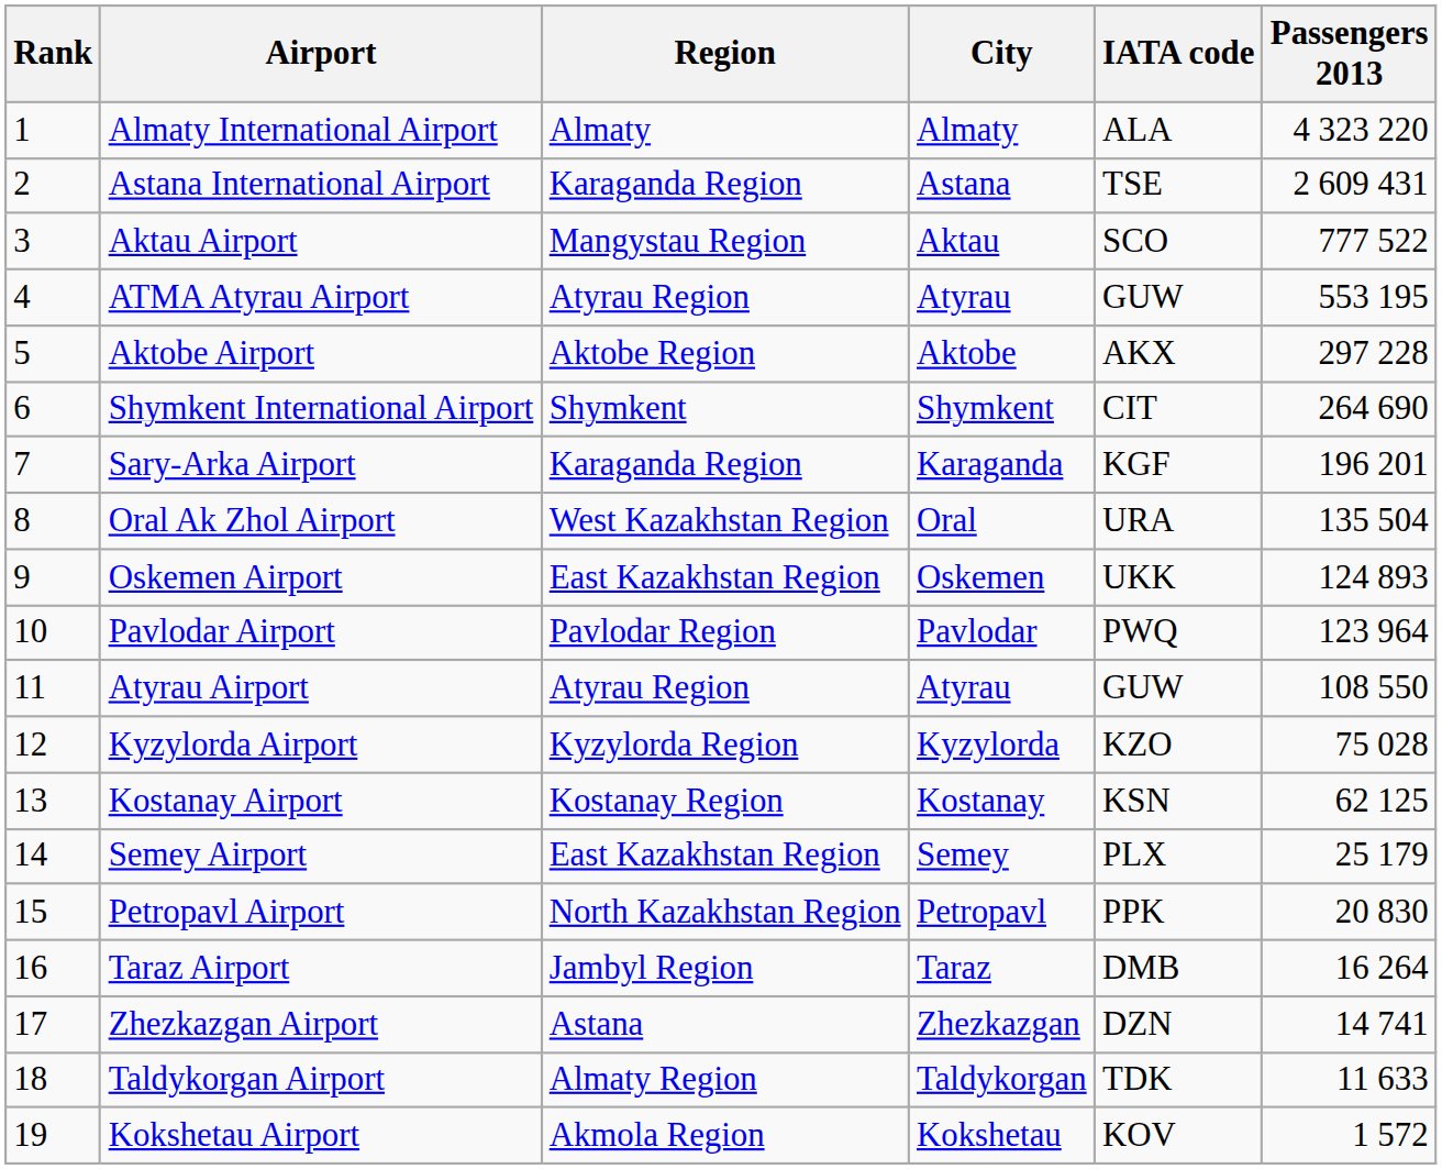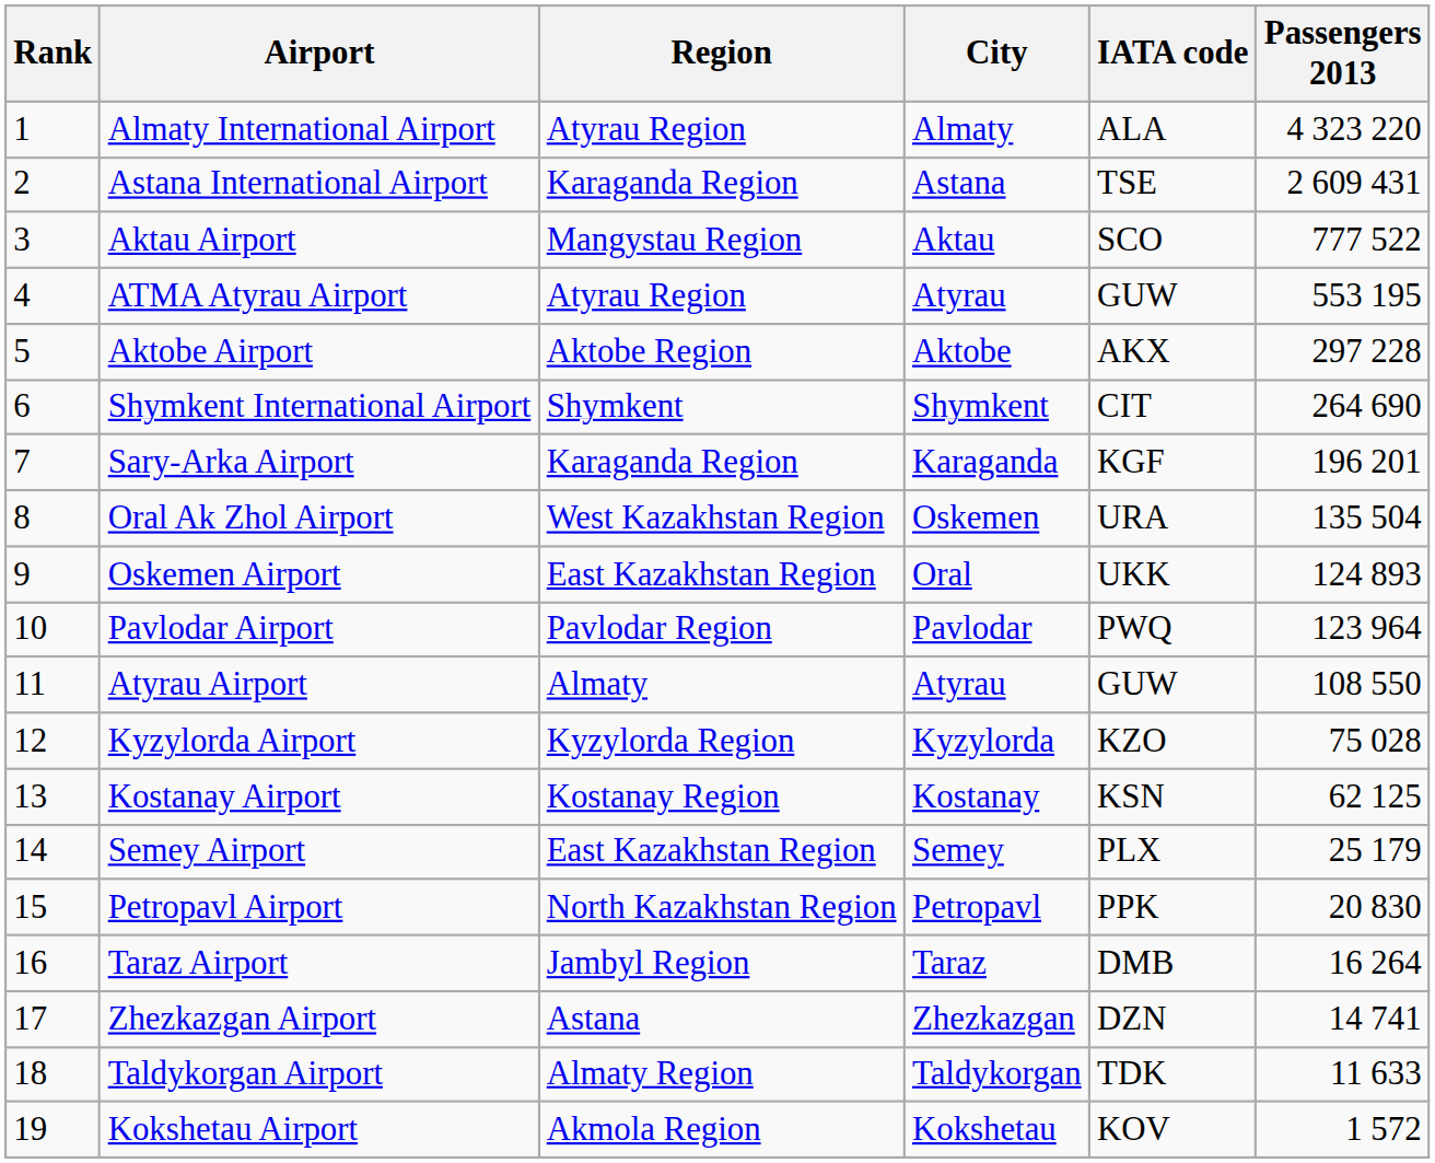Almaty International Airport | Region: Almaty -> Atyrau Region
Oral Ak Zhol Airport | City: Oral -> Oskemen
Oskemen Airport | City: Oskemen -> Oral
Atyrau Airport | Region: Atyrau Region -> Almaty
